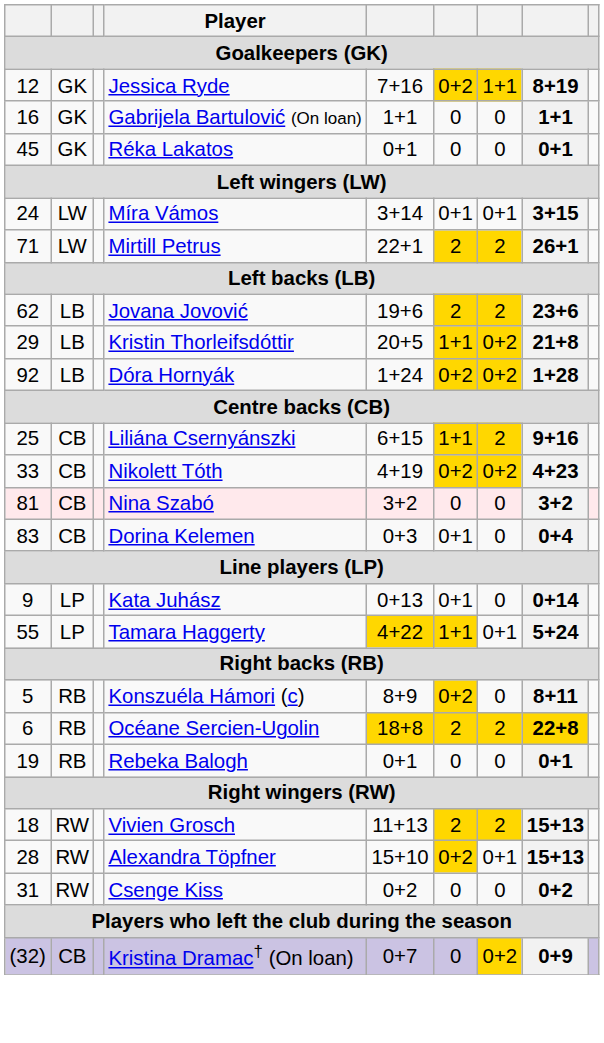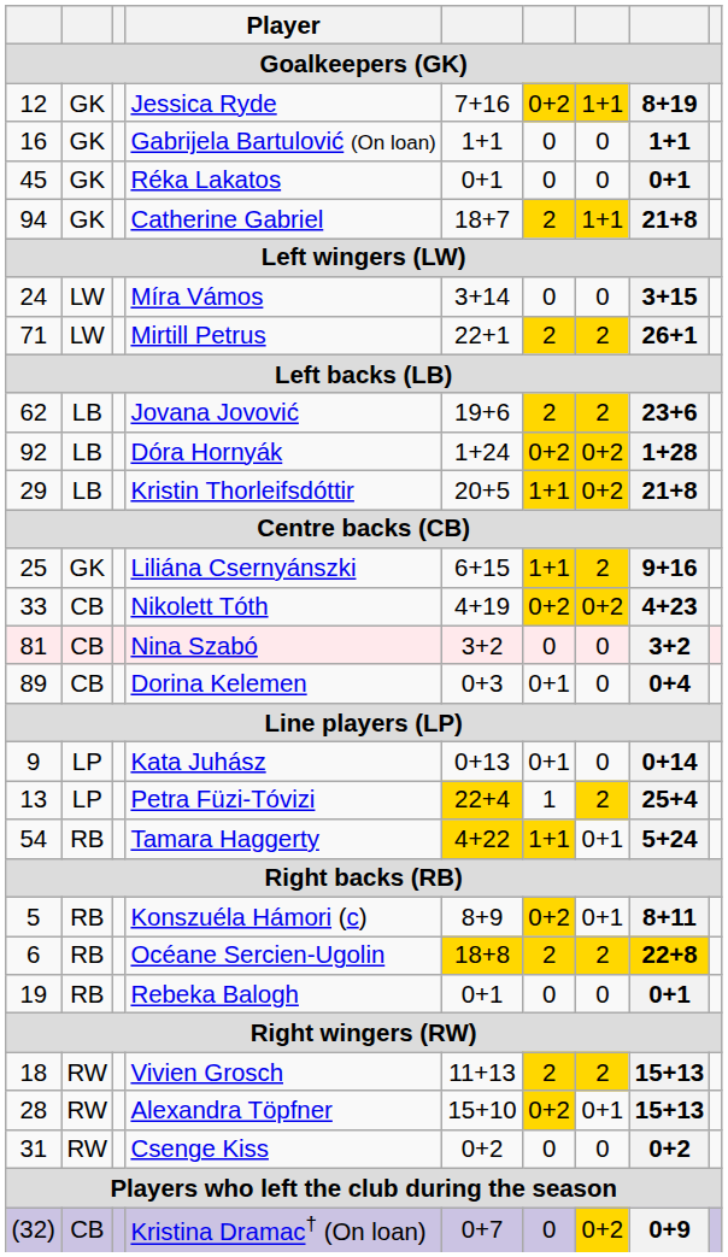+ row: 94 | GK | Catherine Gabriel | 18+7 | 2 | 1+1 | 21+8
Míra Vámos | column 6: 0+1 -> 0
Míra Vámos | column 7: 0+1 -> 0
rows swapped: Kristin Thorleifsdóttir <-> Dóra Hornyák
Liliána Csernyánszki | column 2: CB -> GK
Dorina Kelemen | column 1: 83 -> 89
+ row: 13 | LP | Petra Füzi-Tóvizi | 22+4 | 1 | 2 | 25+4
Tamara Haggerty | column 1: 55 -> 54
Tamara Haggerty | column 2: LP -> RB
Konszuéla Hámori (c) | column 7: 0 -> 0+1
